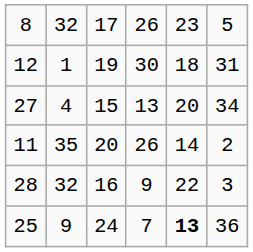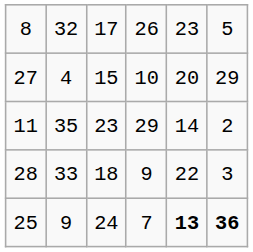- row: 12 | 1 | 19 | 30 | 18 | 31
27 | column 4: 13 -> 10
27 | column 6: 34 -> 29
11 | column 3: 20 -> 23
11 | column 4: 26 -> 29
28 | column 2: 32 -> 33
28 | column 3: 16 -> 18
25 | column 6: normal -> bold
